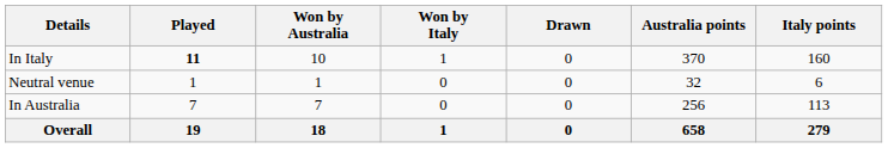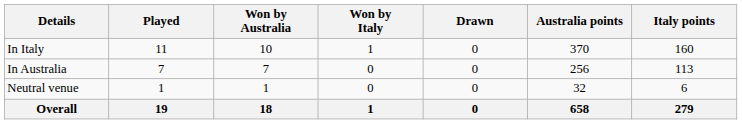In Italy | Played: bold -> normal
rows swapped: In Australia <-> Neutral venue
